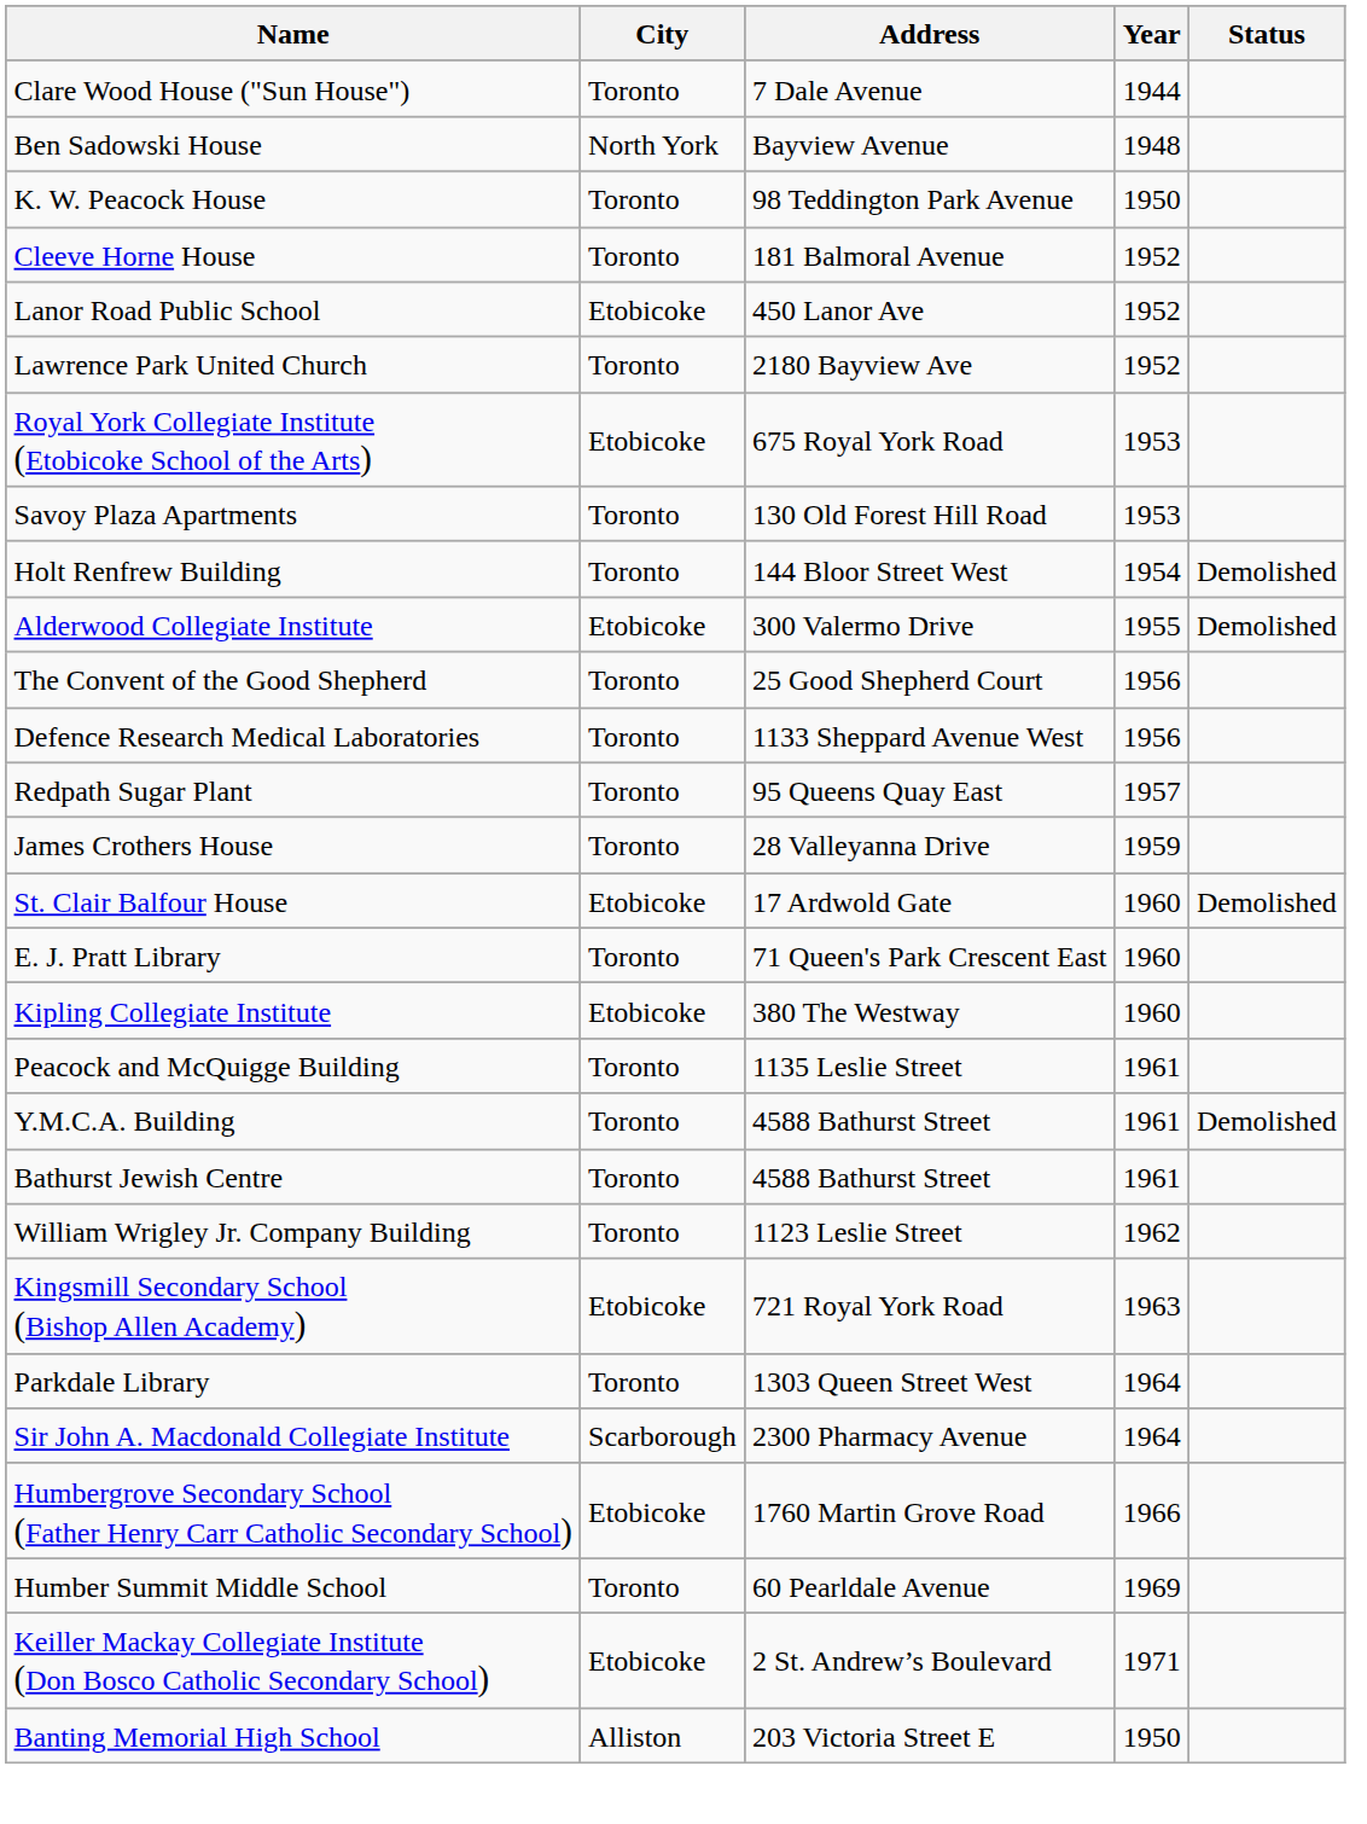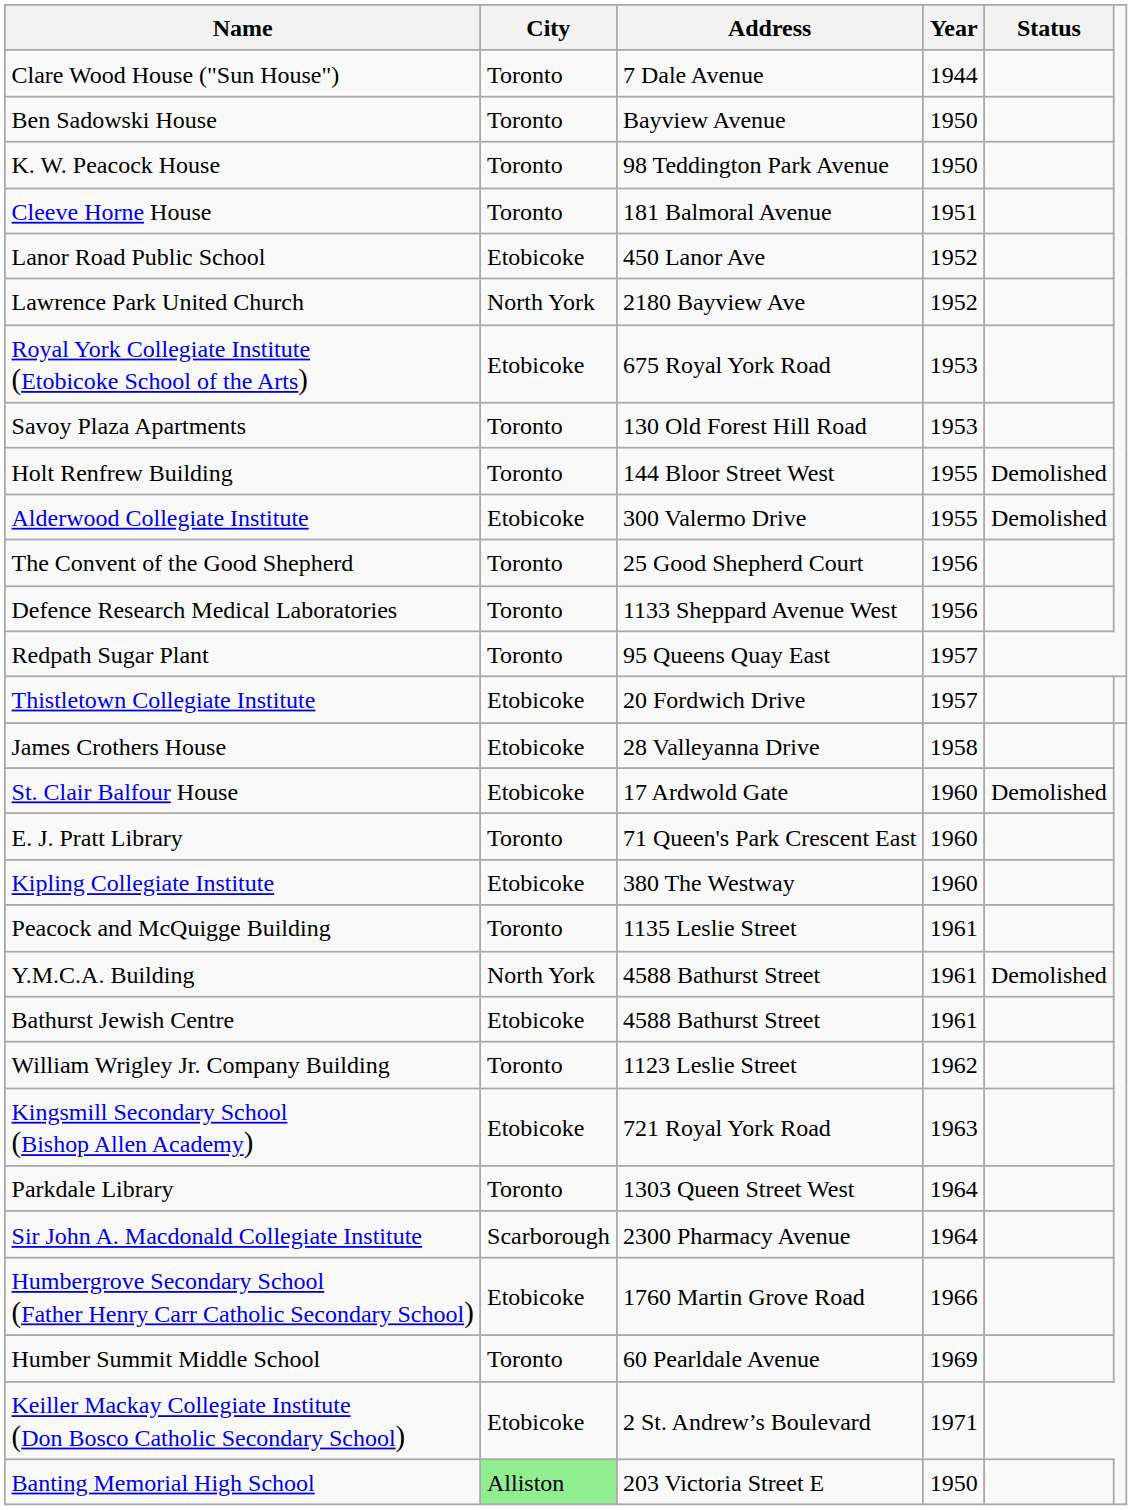Ben Sadowski House | City: North York -> Toronto
Ben Sadowski House | Year: 1948 -> 1950
Cleeve Horne House | Year: 1952 -> 1951
Lawrence Park United Church | City: Toronto -> North York
Holt Renfrew Building | Year: 1954 -> 1955
+ row: Thistletown Collegiate Institute | Etobicoke | 20 Fordwich Drive | 1957
James Crothers House | City: Toronto -> Etobicoke
James Crothers House | Year: 1959 -> 1958
Y.M.C.A. Building | City: Toronto -> North York
Bathurst Jewish Centre | City: Toronto -> Etobicoke
Banting Memorial High School | City: no background -> lightgreen background
